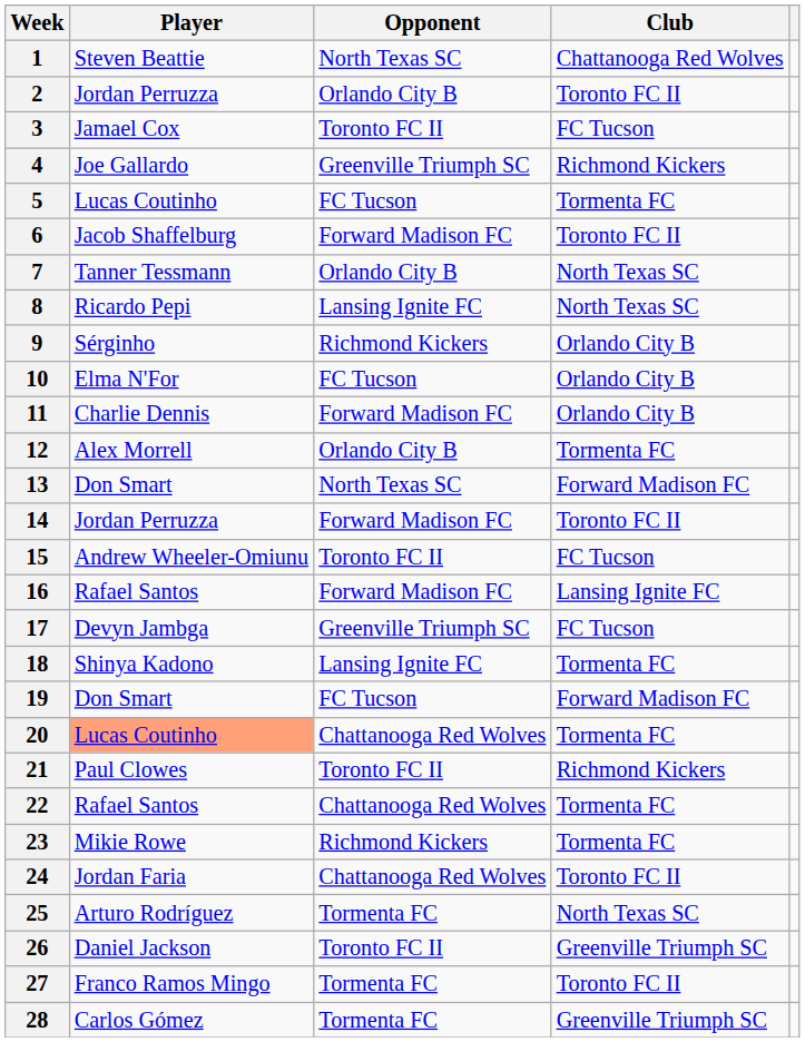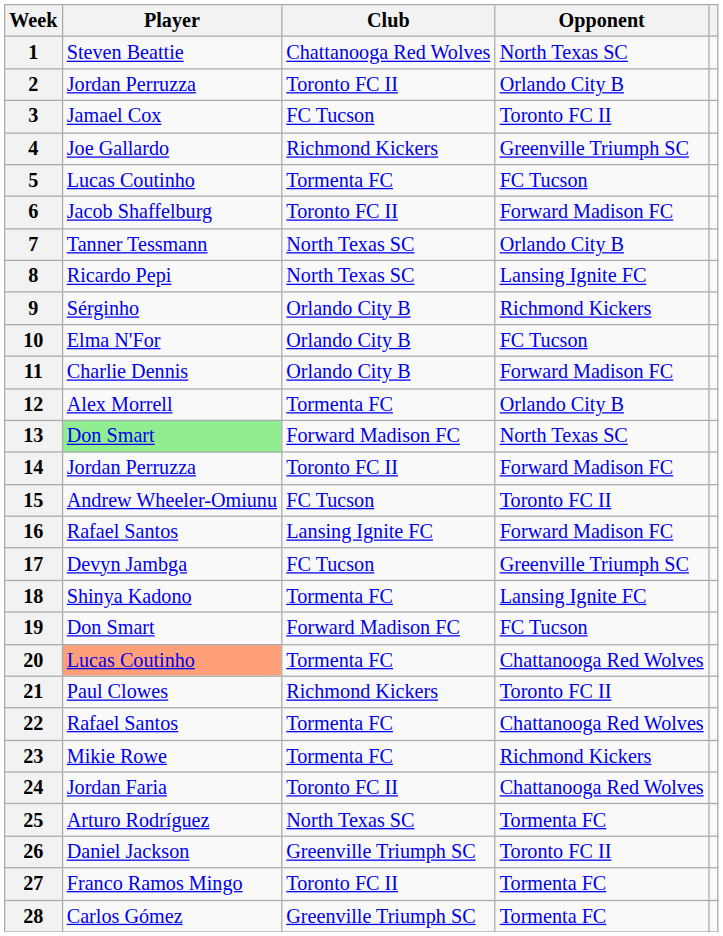columns swapped: Club <-> Opponent
13 | Player: no background -> lightgreen background
